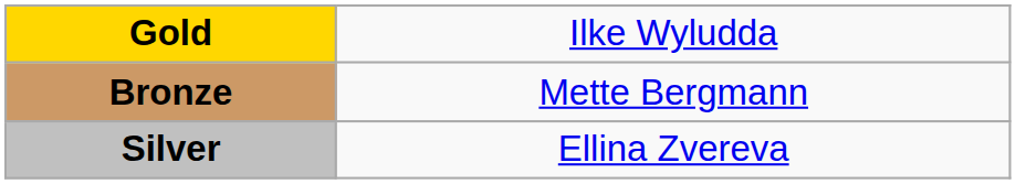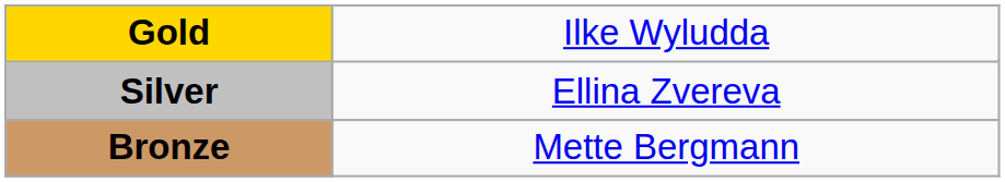rows swapped: Silver <-> Bronze
